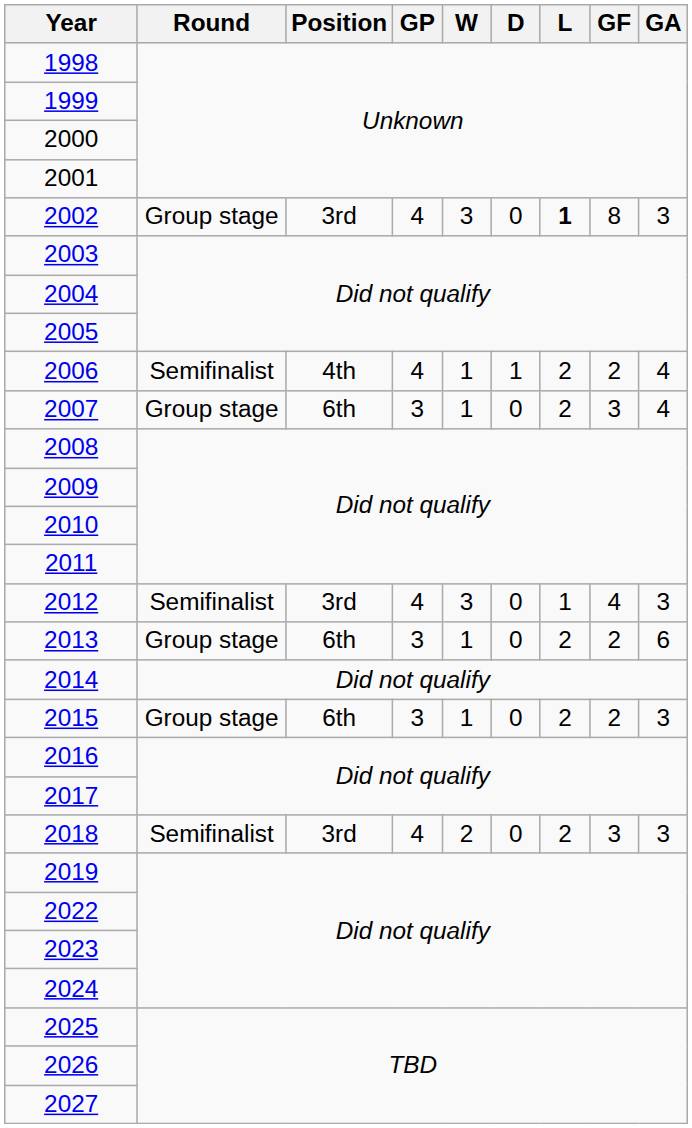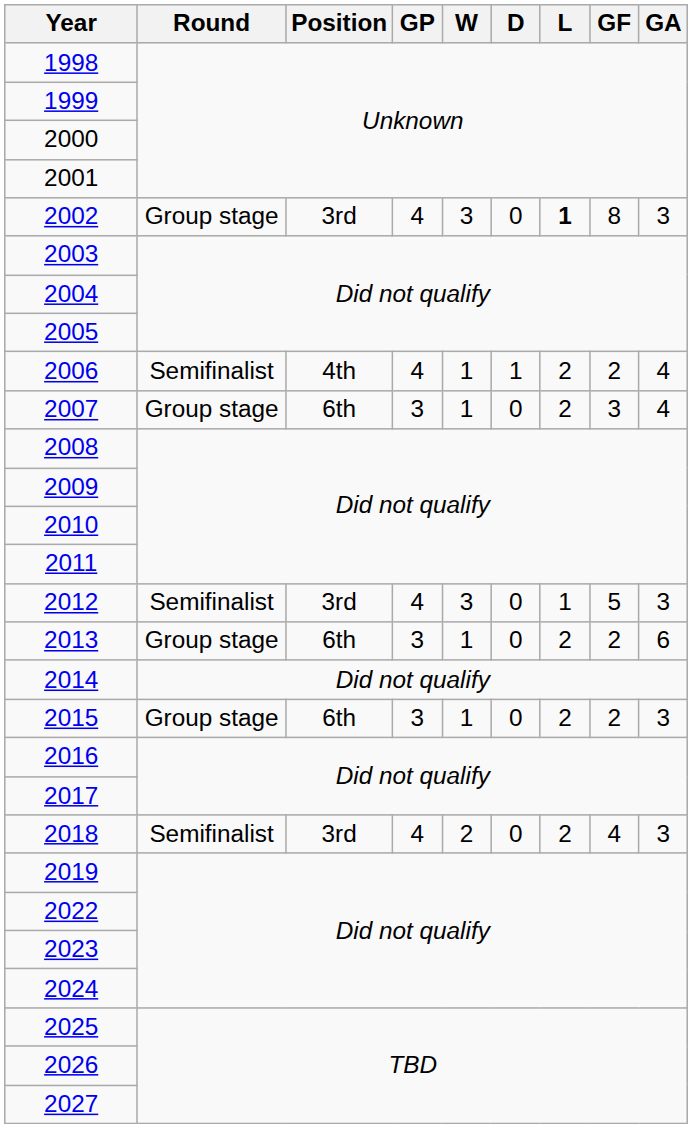2012 | GF: 4 -> 5
2018 | GF: 3 -> 4
